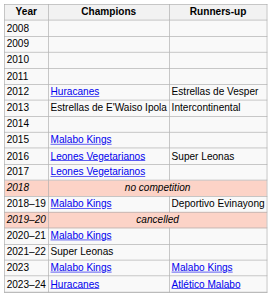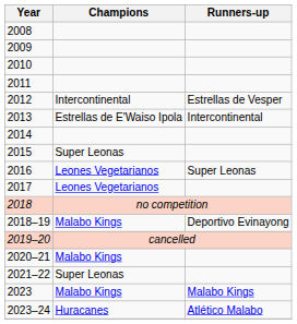2012 | Champions: Huracanes -> Intercontinental
2015 | Champions: Malabo Kings -> Super Leonas
